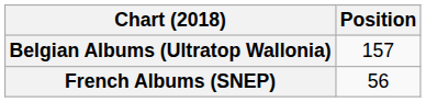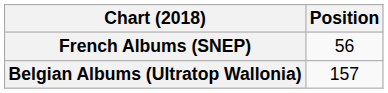rows swapped: Belgian Albums (Ultratop Wallonia) <-> French Albums (SNEP)
